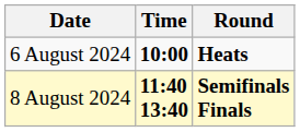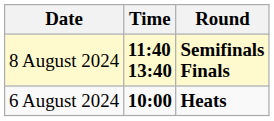rows swapped: 6 August 2024 <-> 8 August 2024
